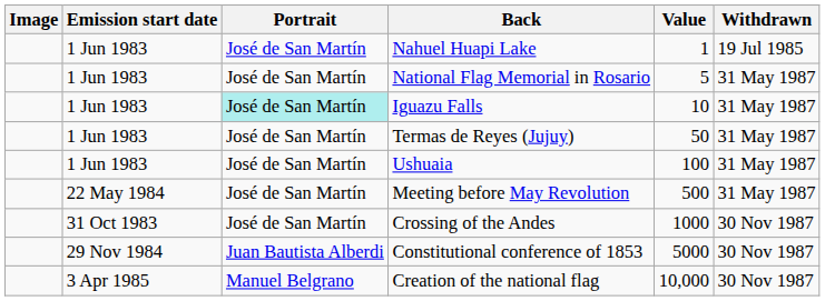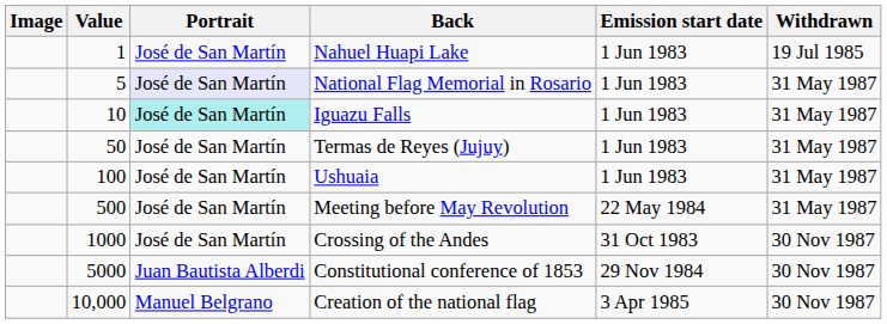columns swapped: Value <-> Emission start date
National Flag Memorial in Rosario | Portrait: no background -> lavender background
